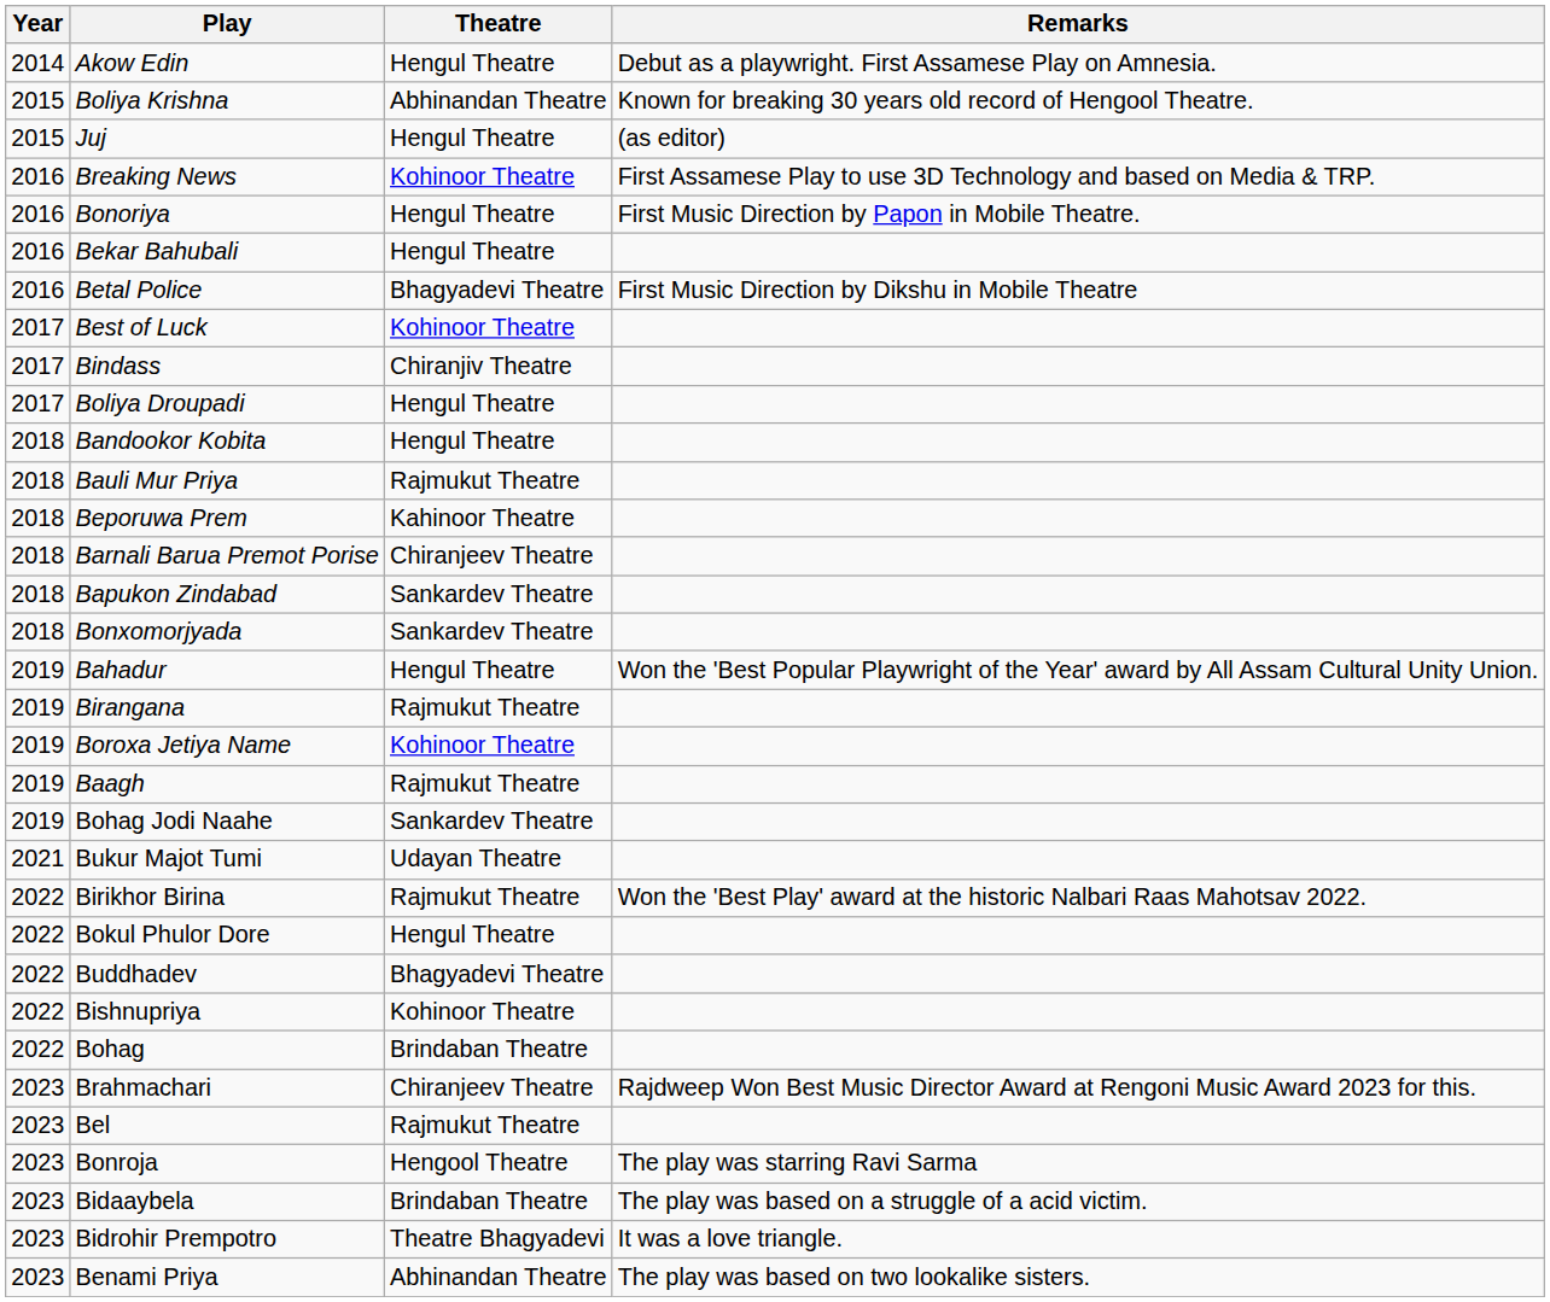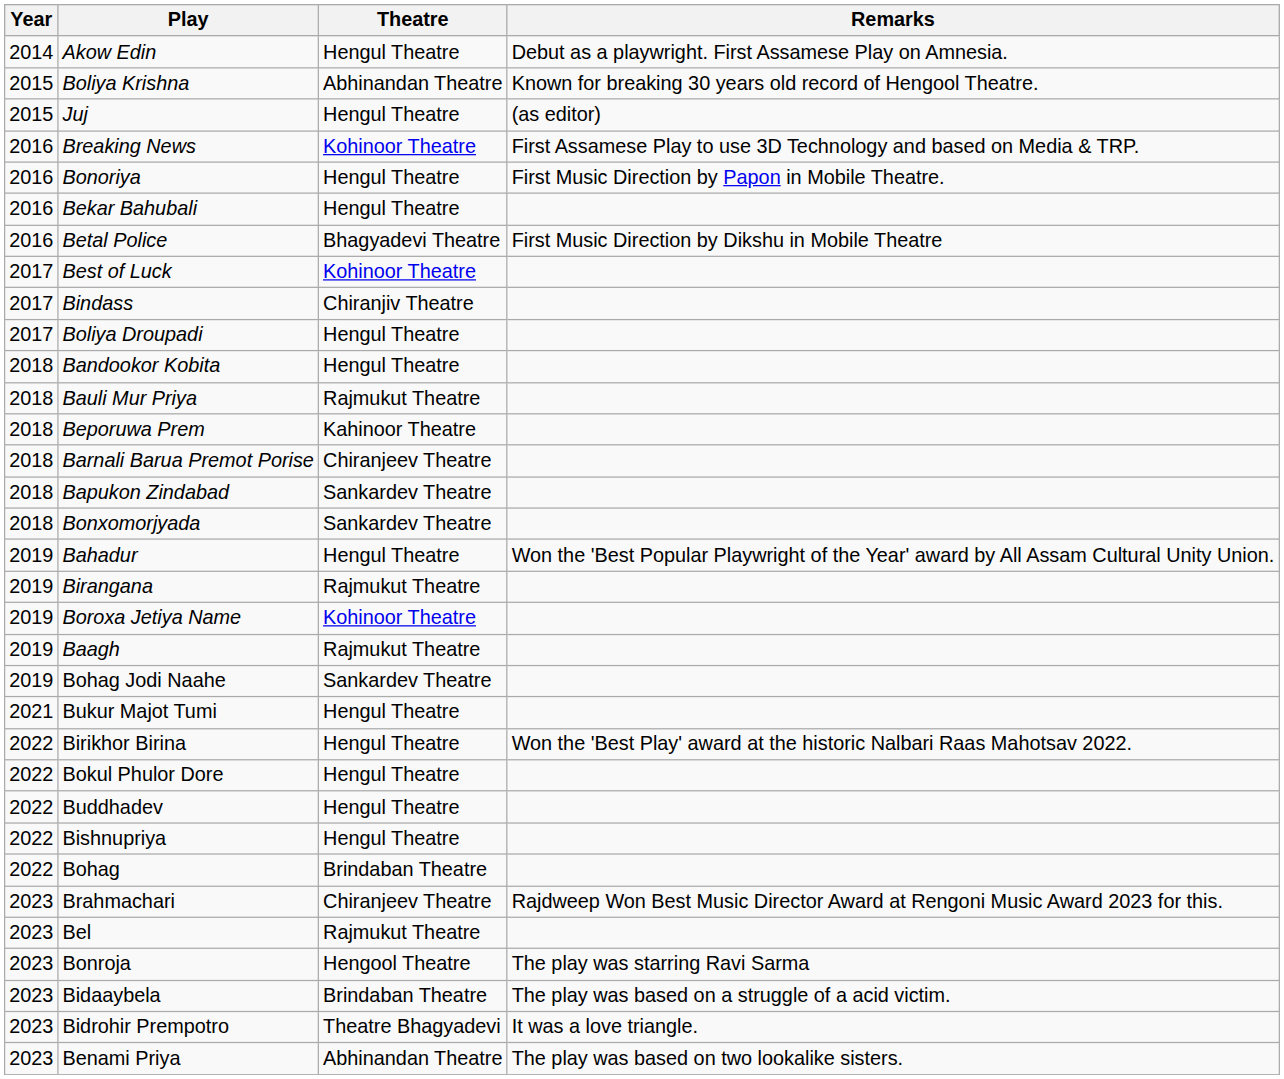Bukur Majot Tumi | Theatre: Udayan Theatre -> Hengul Theatre
Birikhor Birina | Theatre: Rajmukut Theatre -> Hengul Theatre
Buddhadev | Theatre: Bhagyadevi Theatre -> Hengul Theatre
Bishnupriya | Theatre: Kohinoor Theatre -> Hengul Theatre
